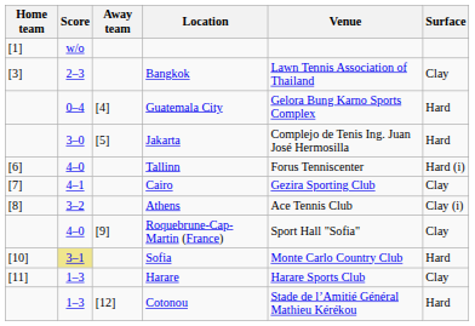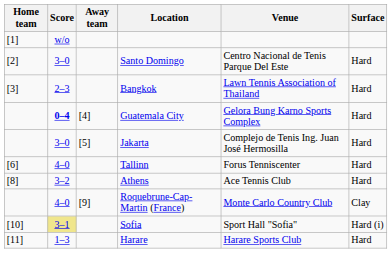+ row: [2] | 3–0 | Santo Domingo | Centro Nacional de Tenis Parque Del Este | Hard
Bangkok | Surface: Clay -> Hard
Guatemala City | Score: normal -> bold
Tallinn | Surface: Hard (i) -> Hard
- row: [7] | 4–1 | Cairo | Gezira Sporting Club | Clay
Athens | Surface: Clay (i) -> Hard
Roquebrune-Cap-Martin (France) | Venue: Sport Hall "Sofia" -> Monte Carlo Country Club
Sofia | Venue: Monte Carlo Country Club -> Sport Hall "Sofia"
Sofia | Surface: Hard -> Hard (i)
Harare | Surface: Clay -> Hard
- row: 1–3 | [12] | Cotonou | Stade de l’Amitié Général Mathieu Kérékou | Hard
